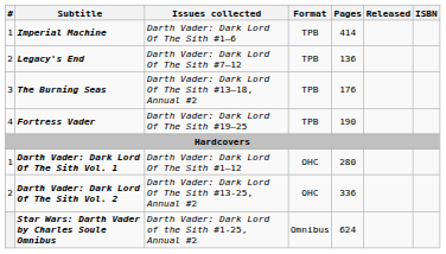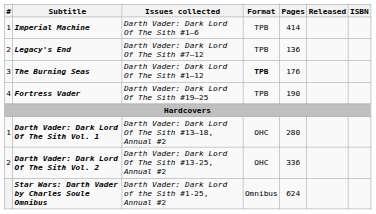The Burning Seas | Issues collected: Darth Vader: Dark Lord Of The Sith #13–18, Annual #2 -> Darth Vader: Dark Lord Of The Sith #1–12
The Burning Seas | Format: normal -> bold
Darth Vader: Dark Lord Of The Sith Vol. 1 | Issues collected: Darth Vader: Dark Lord Of The Sith #1–12 -> Darth Vader: Dark Lord Of The Sith #13–18, Annual #2
